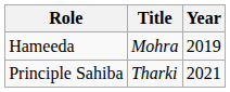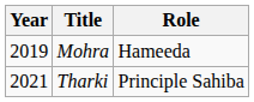columns swapped: Year <-> Role
